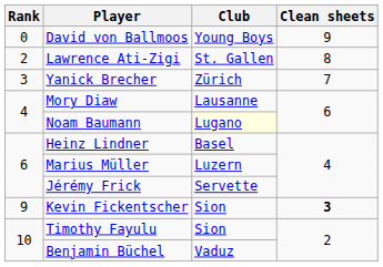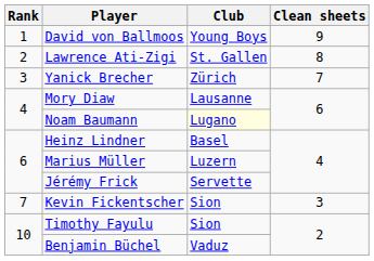David von Ballmoos | Rank: 0 -> 1
Kevin Fickentscher | Rank: 9 -> 7
Kevin Fickentscher | Clean sheets: bold -> normal
